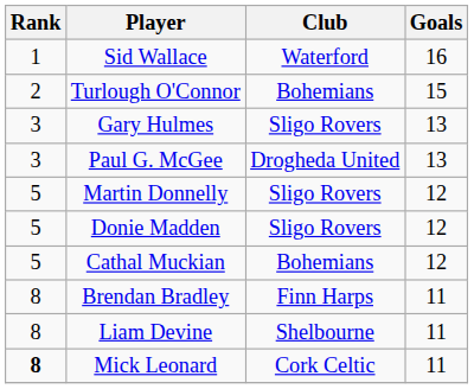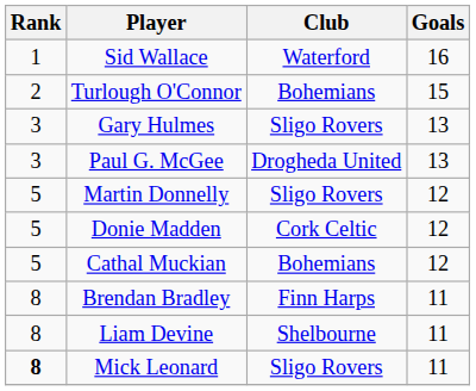Donie Madden | Club: Sligo Rovers -> Cork Celtic
Mick Leonard | Club: Cork Celtic -> Sligo Rovers
